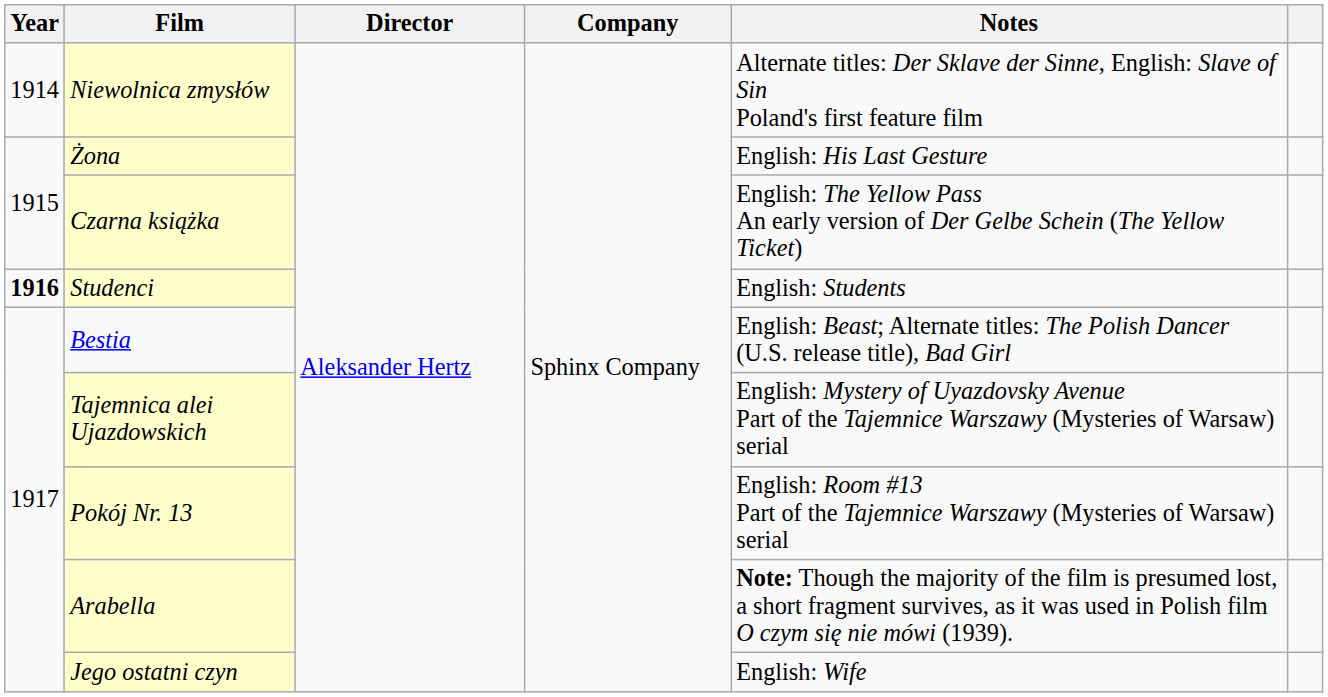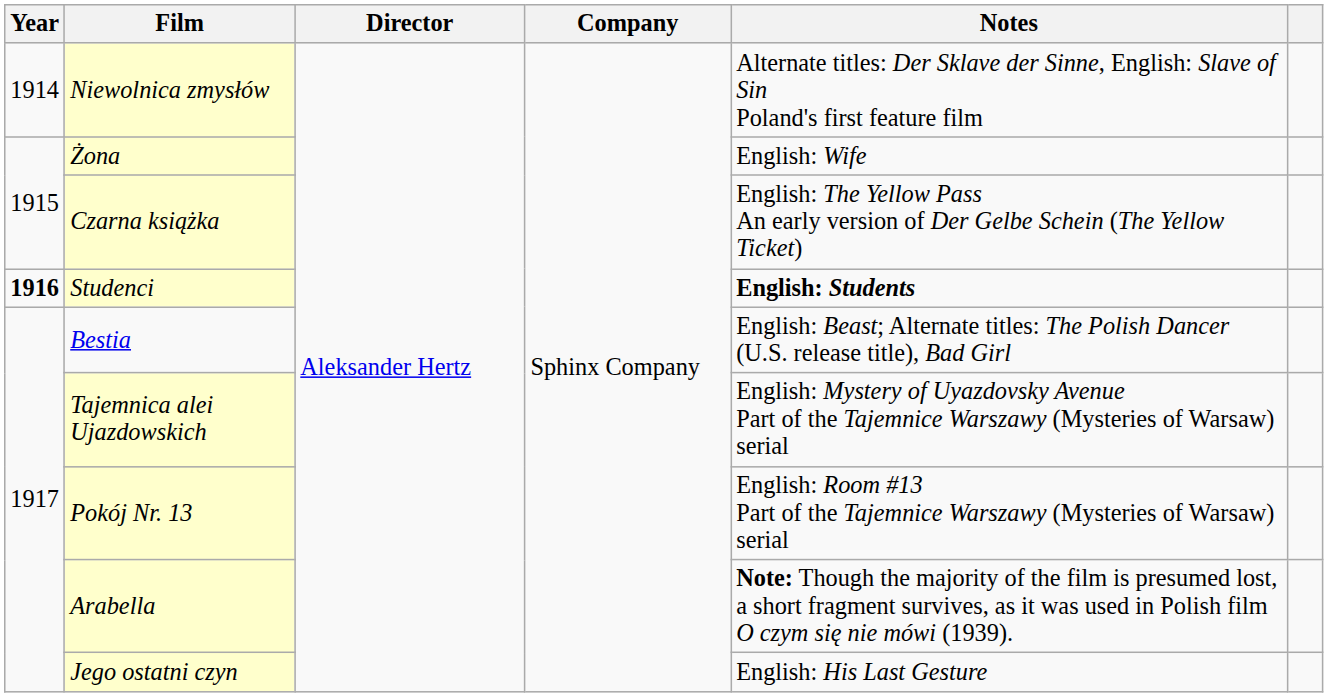Żona | Notes: English: His Last Gesture -> English: Wife
Studenci | Notes: normal -> bold
Jego ostatni czyn | Notes: English: Wife -> English: His Last Gesture
